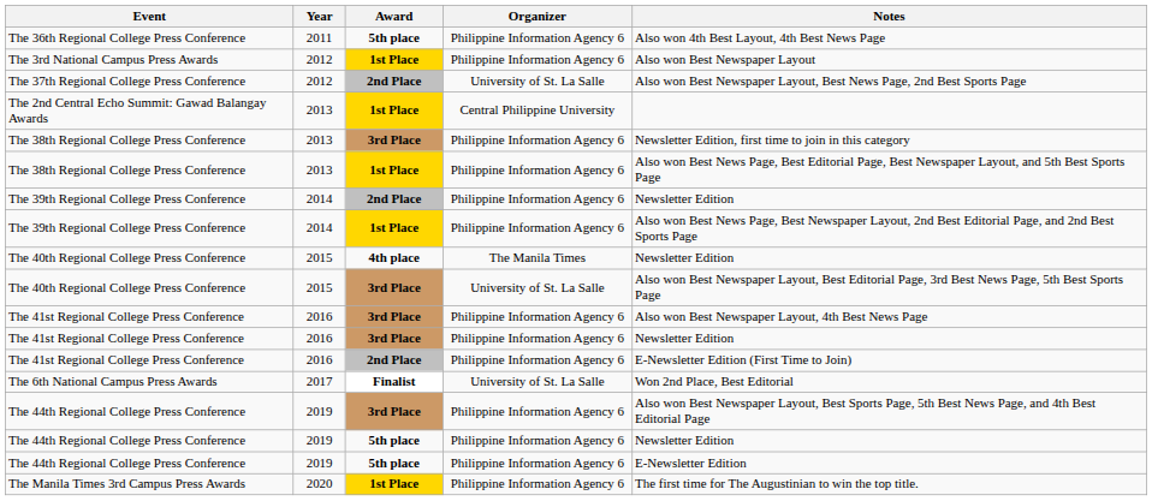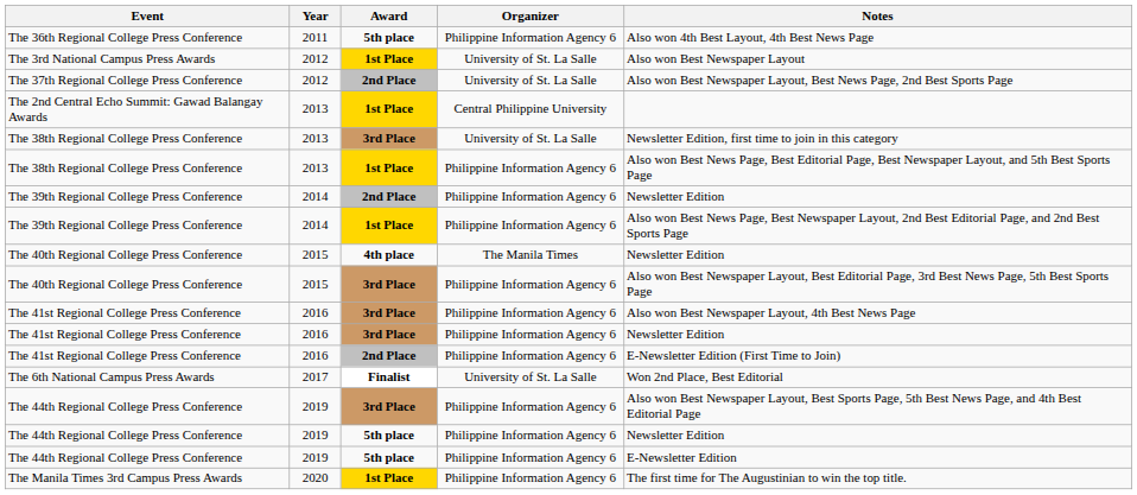The 3rd National Campus Press Awards | Organizer: Philippine Information Agency 6 -> University of St. La Salle
The 38th Regional College Press Conference / 3rd Place | Organizer: Philippine Information Agency 6 -> University of St. La Salle
The 40th Regional College Press Conference / 3rd Place | Organizer: University of St. La Salle -> Philippine Information Agency 6
